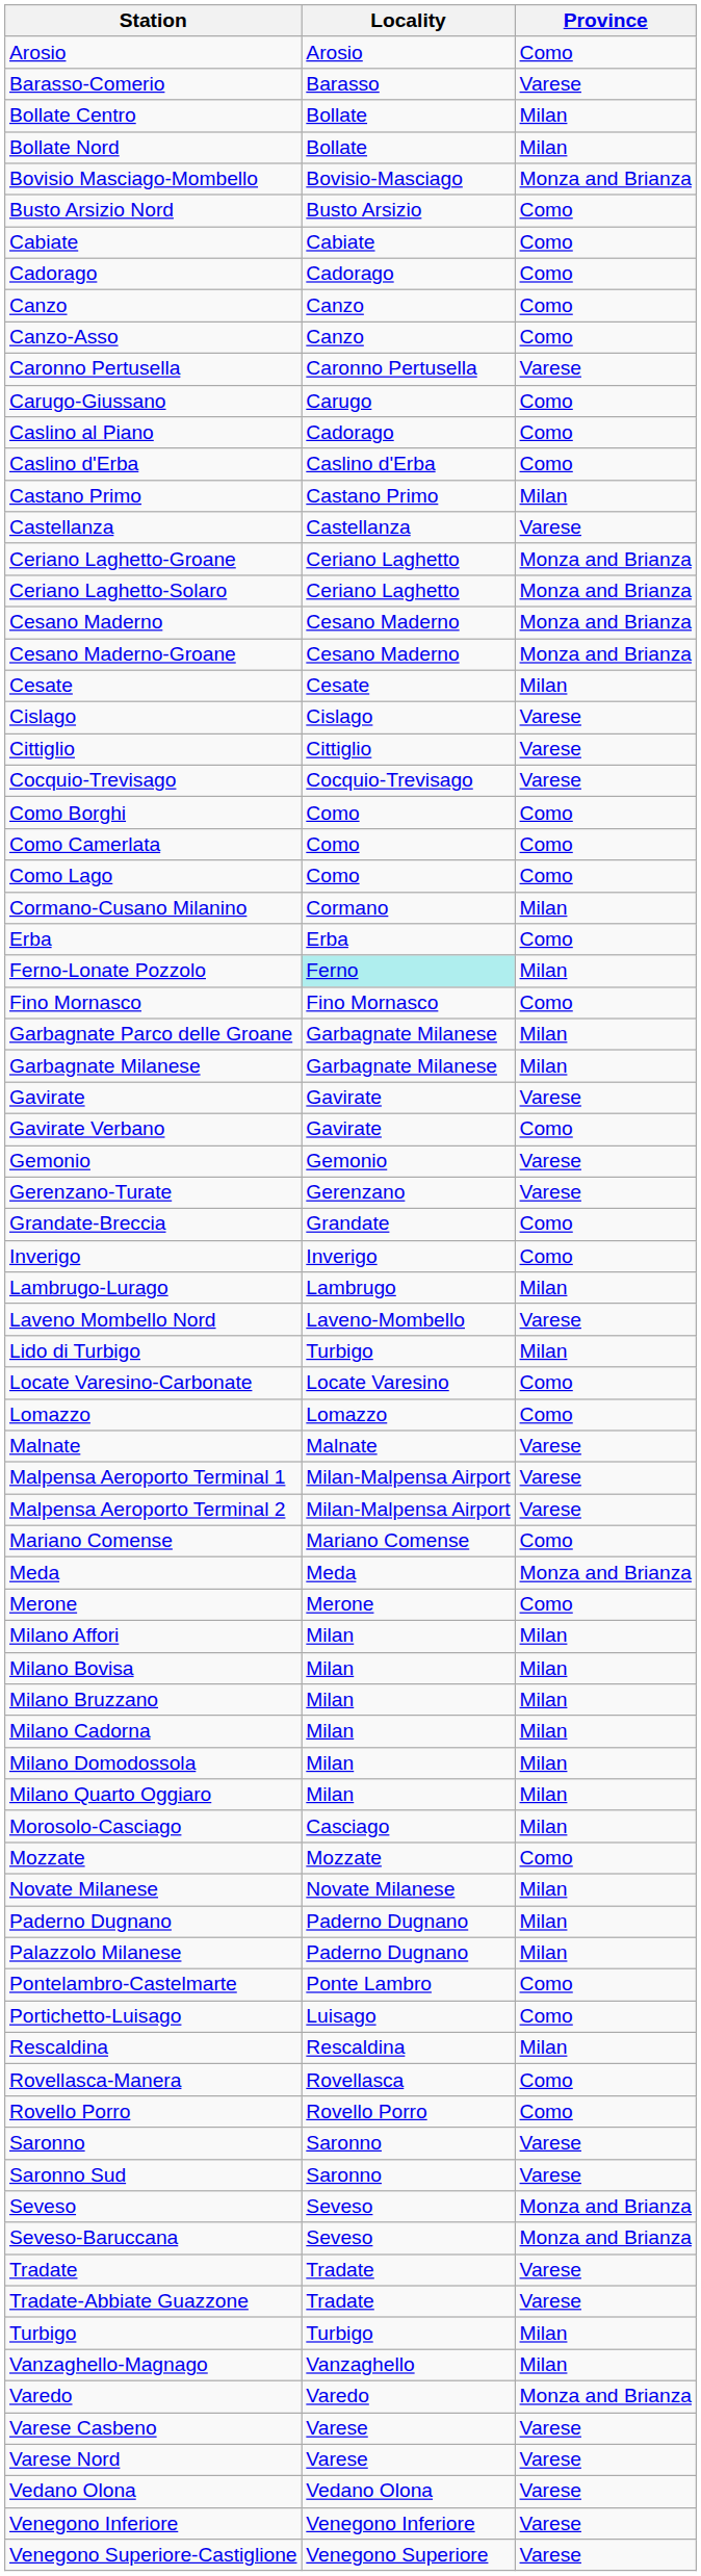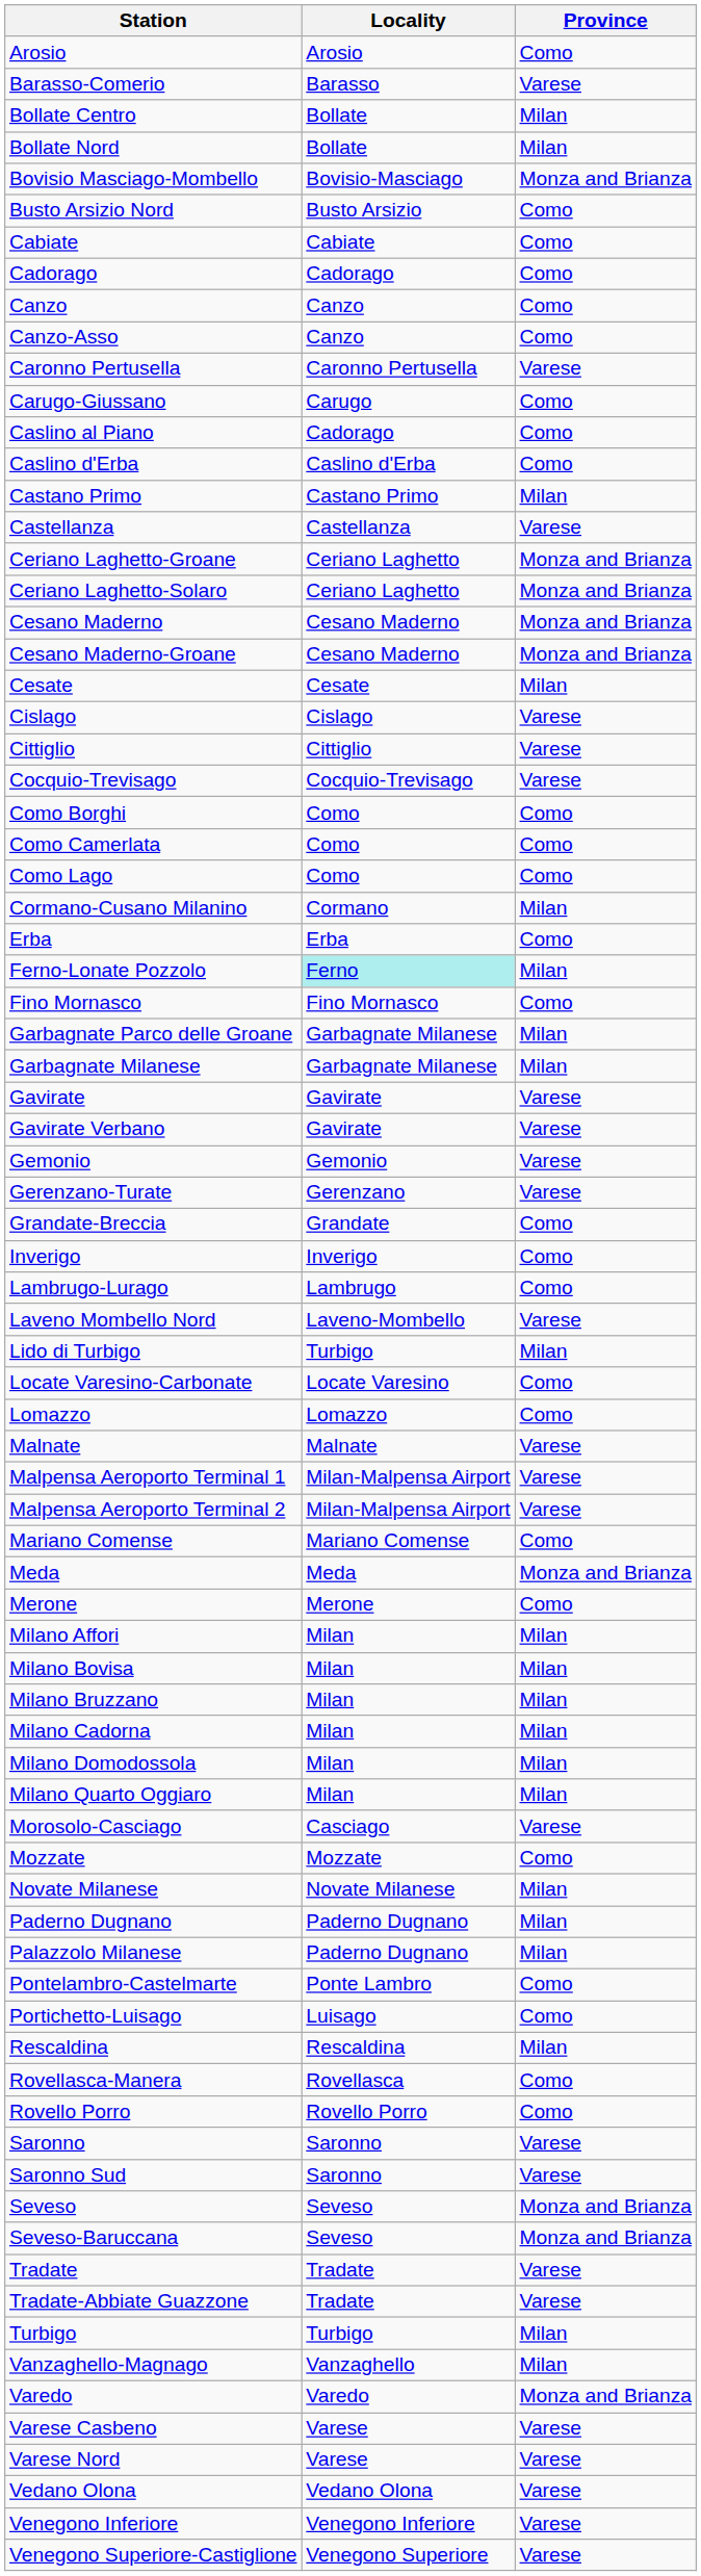Gavirate Verbano | Province: Como -> Varese
Lambrugo-Lurago | Province: Milan -> Como
Morosolo-Casciago | Province: Milan -> Varese
